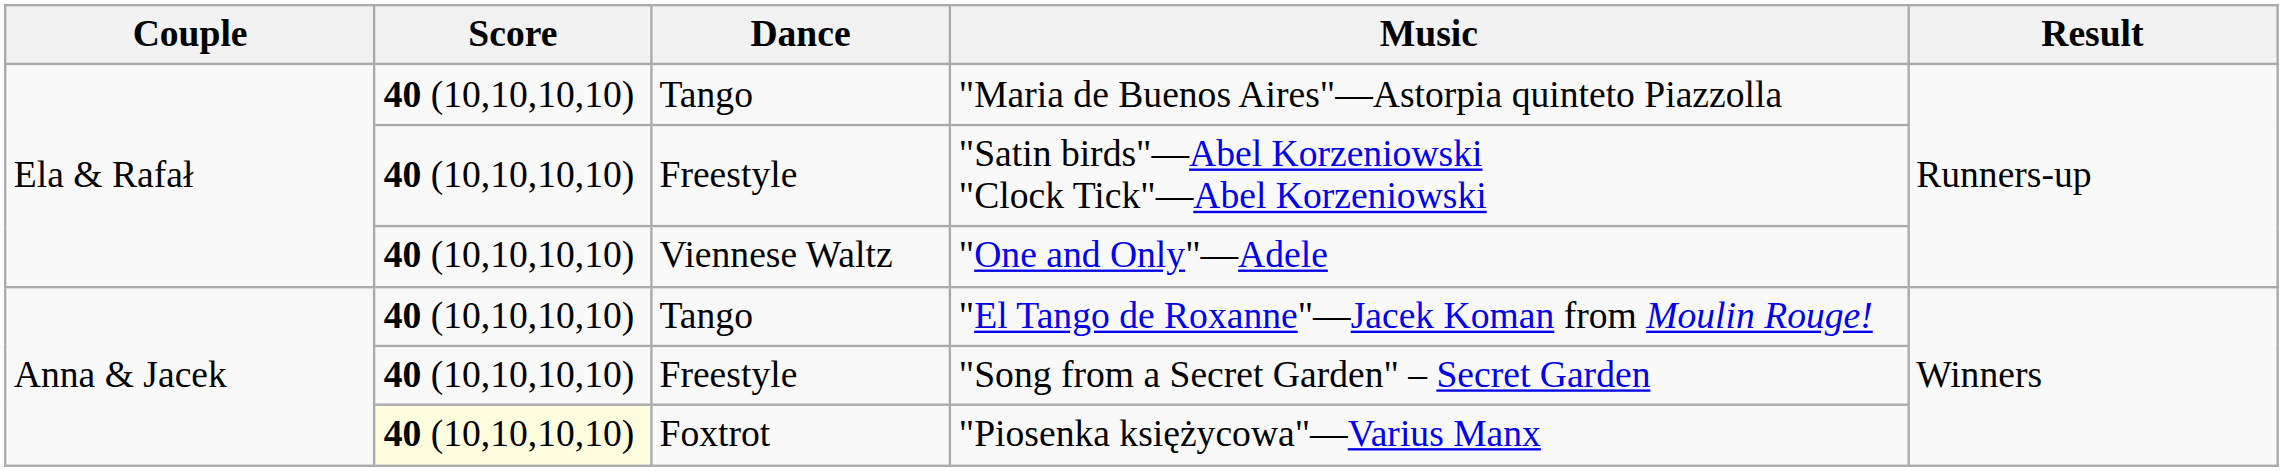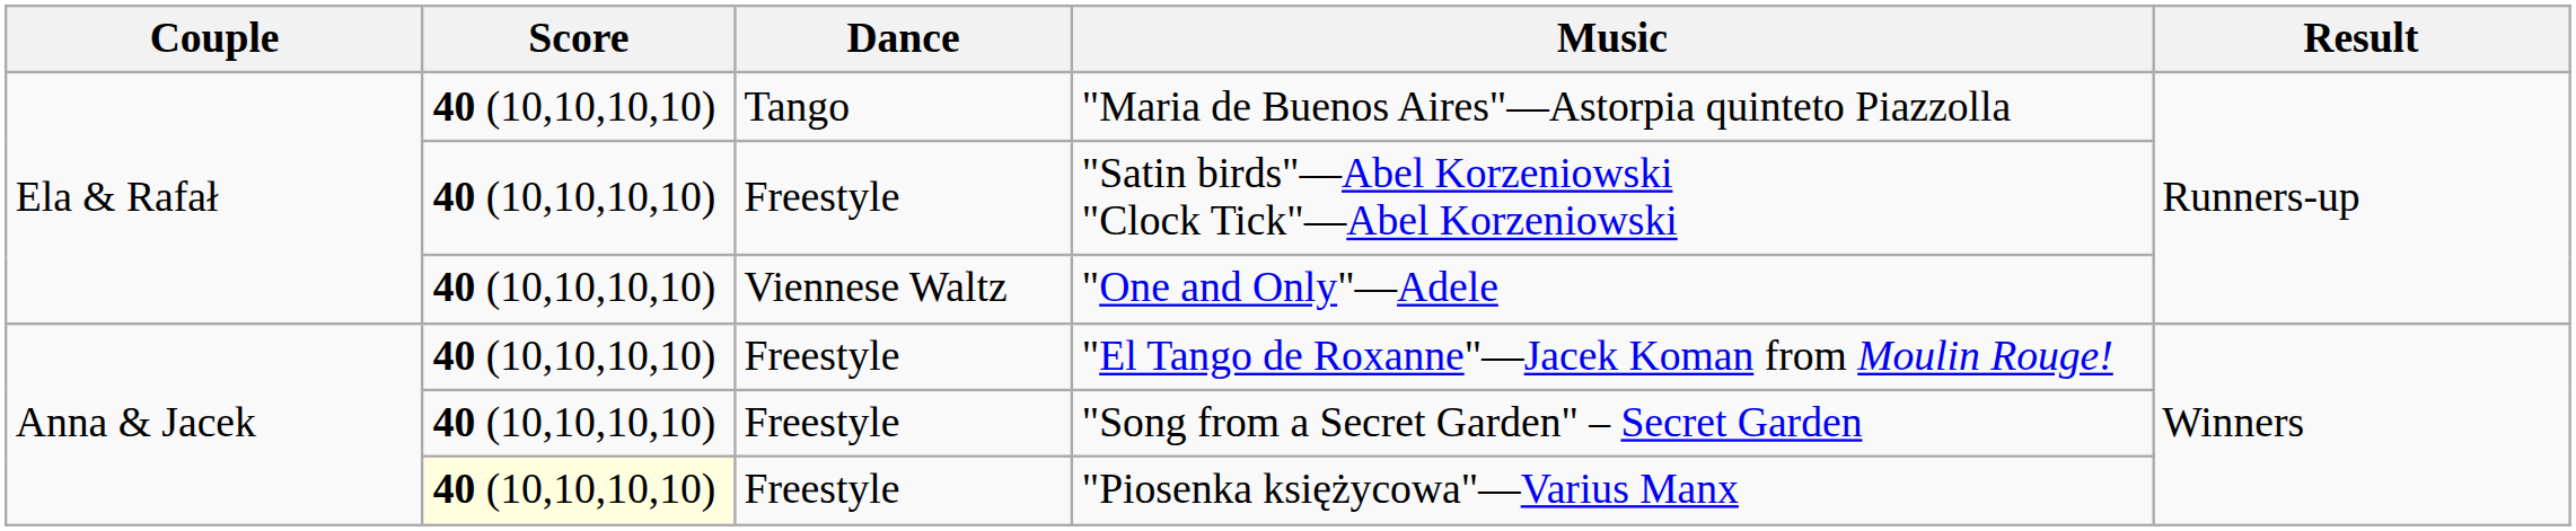"El Tango de Roxanne"—Jacek Koman from Moulin Rouge! | Dance: Tango -> Freestyle
"Piosenka księżycowa"—Varius Manx | Dance: Foxtrot -> Freestyle
